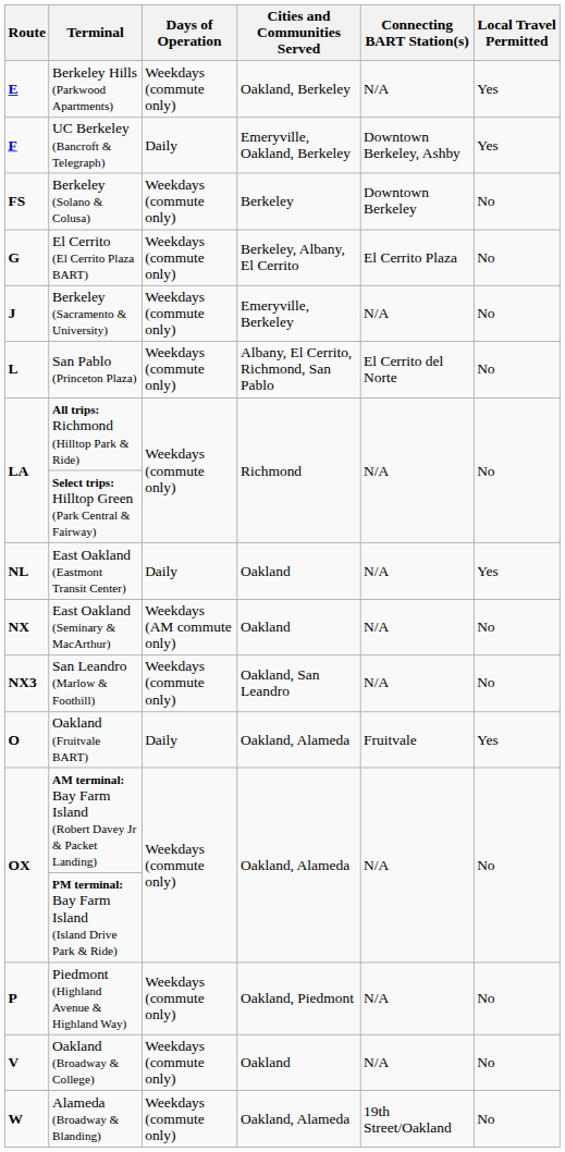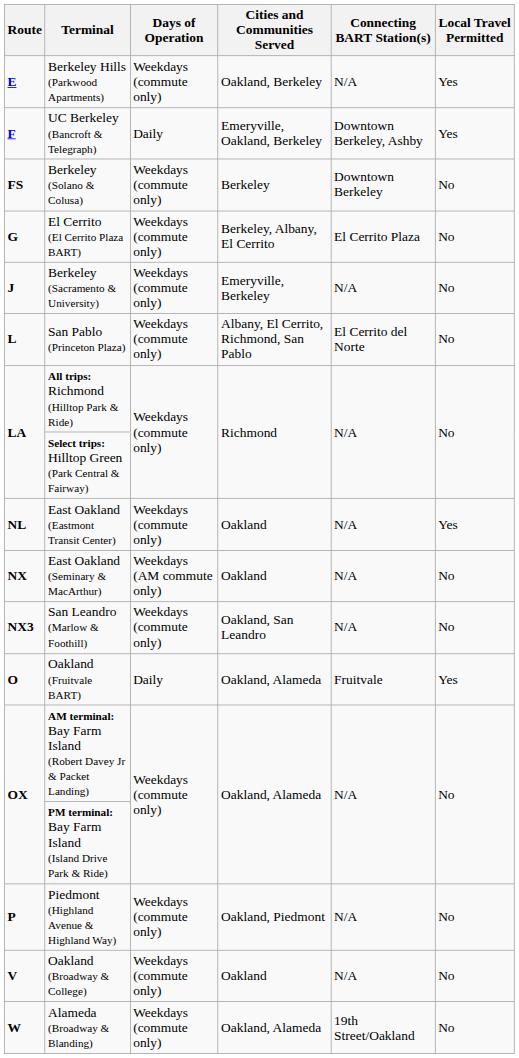East Oakland (Eastmont Transit Center) | Days of Operation: Daily -> Weekdays (commute only)
